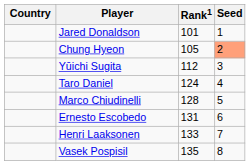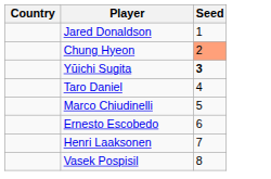- column: Rank1 | 101 | 105 | 112 | 124 | 128 | 131 | 133 | 135
Yūichi Sugita | Seed: normal -> bold
